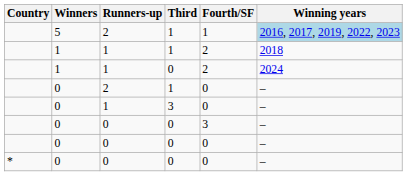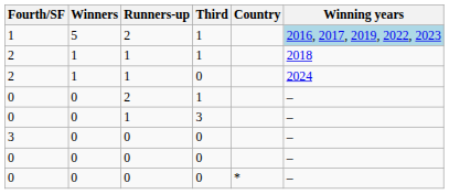columns swapped: Country <-> Fourth/SF
